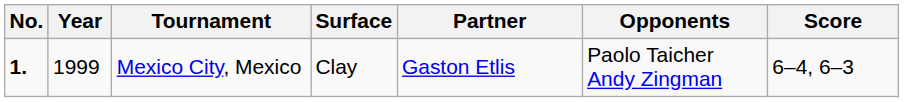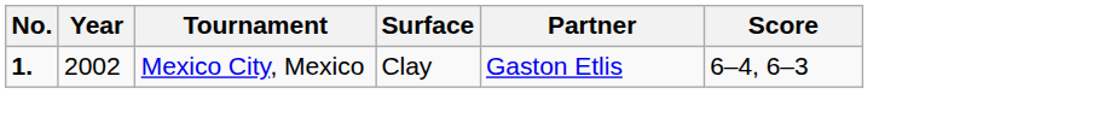- column: Opponents | Paolo Taicher Andy Zingman
Mexico City, Mexico | Year: 1999 -> 2002
